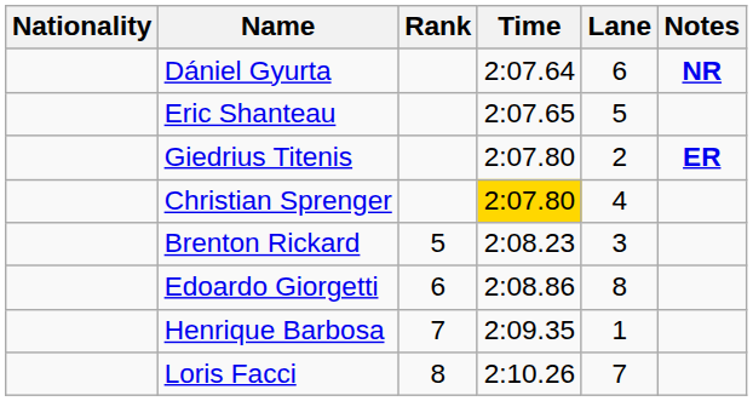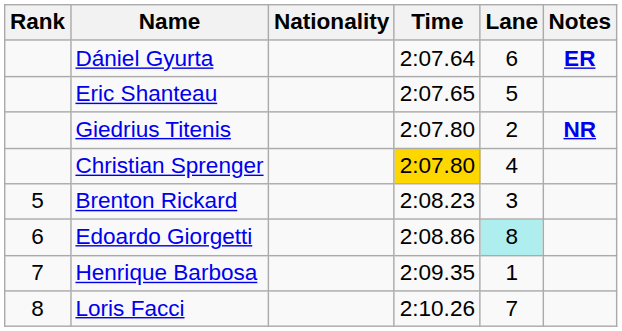columns swapped: Rank <-> Nationality
Dániel Gyurta | Notes: NR -> ER
Giedrius Titenis | Notes: ER -> NR
Edoardo Giorgetti | Lane: no background -> paleturquoise background
